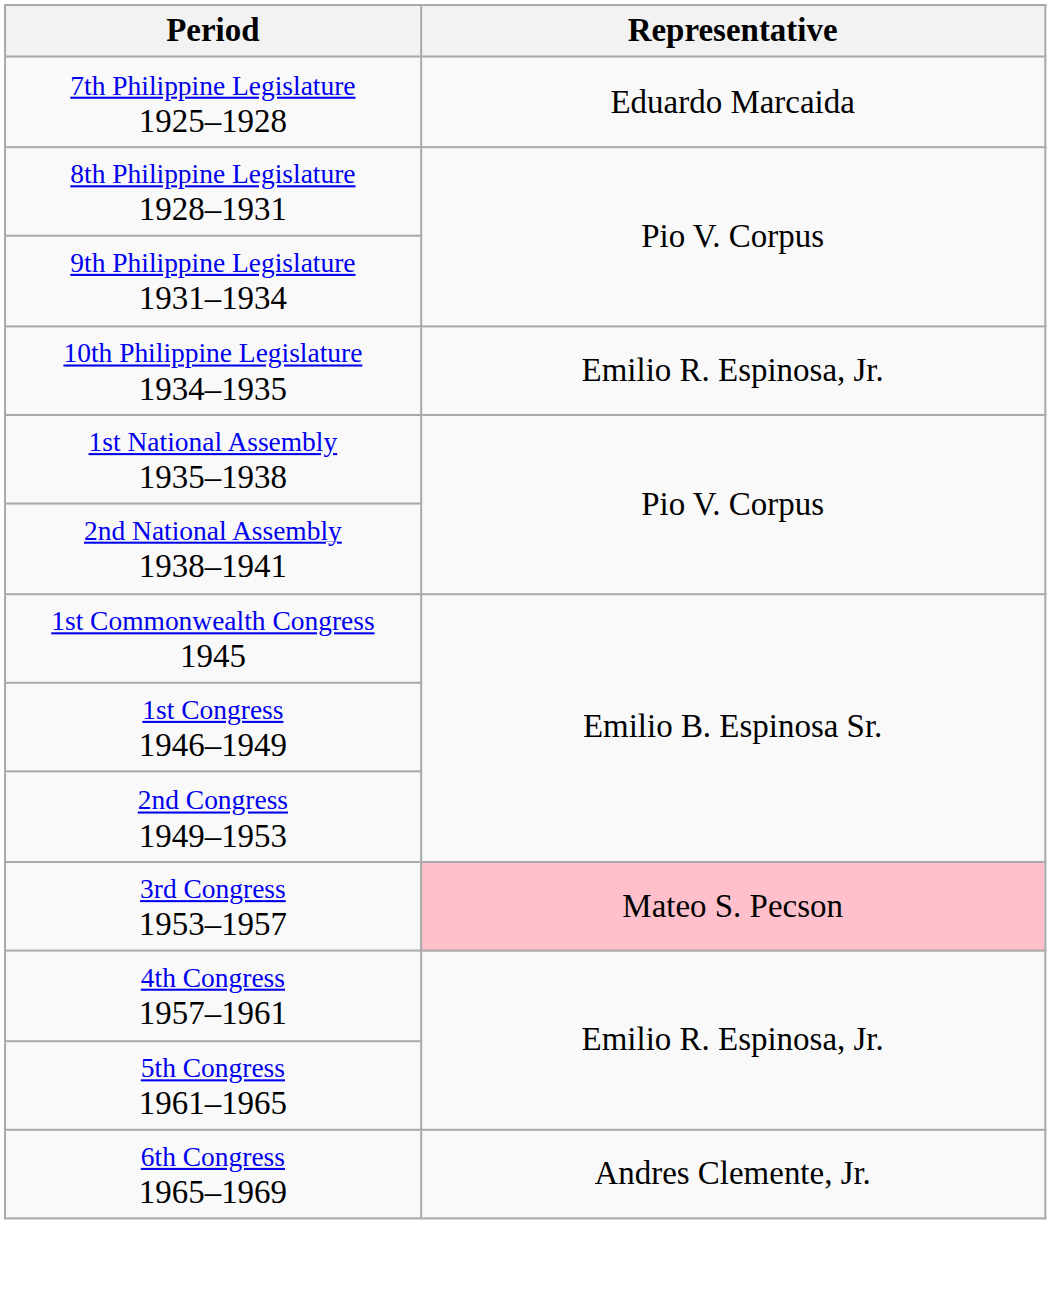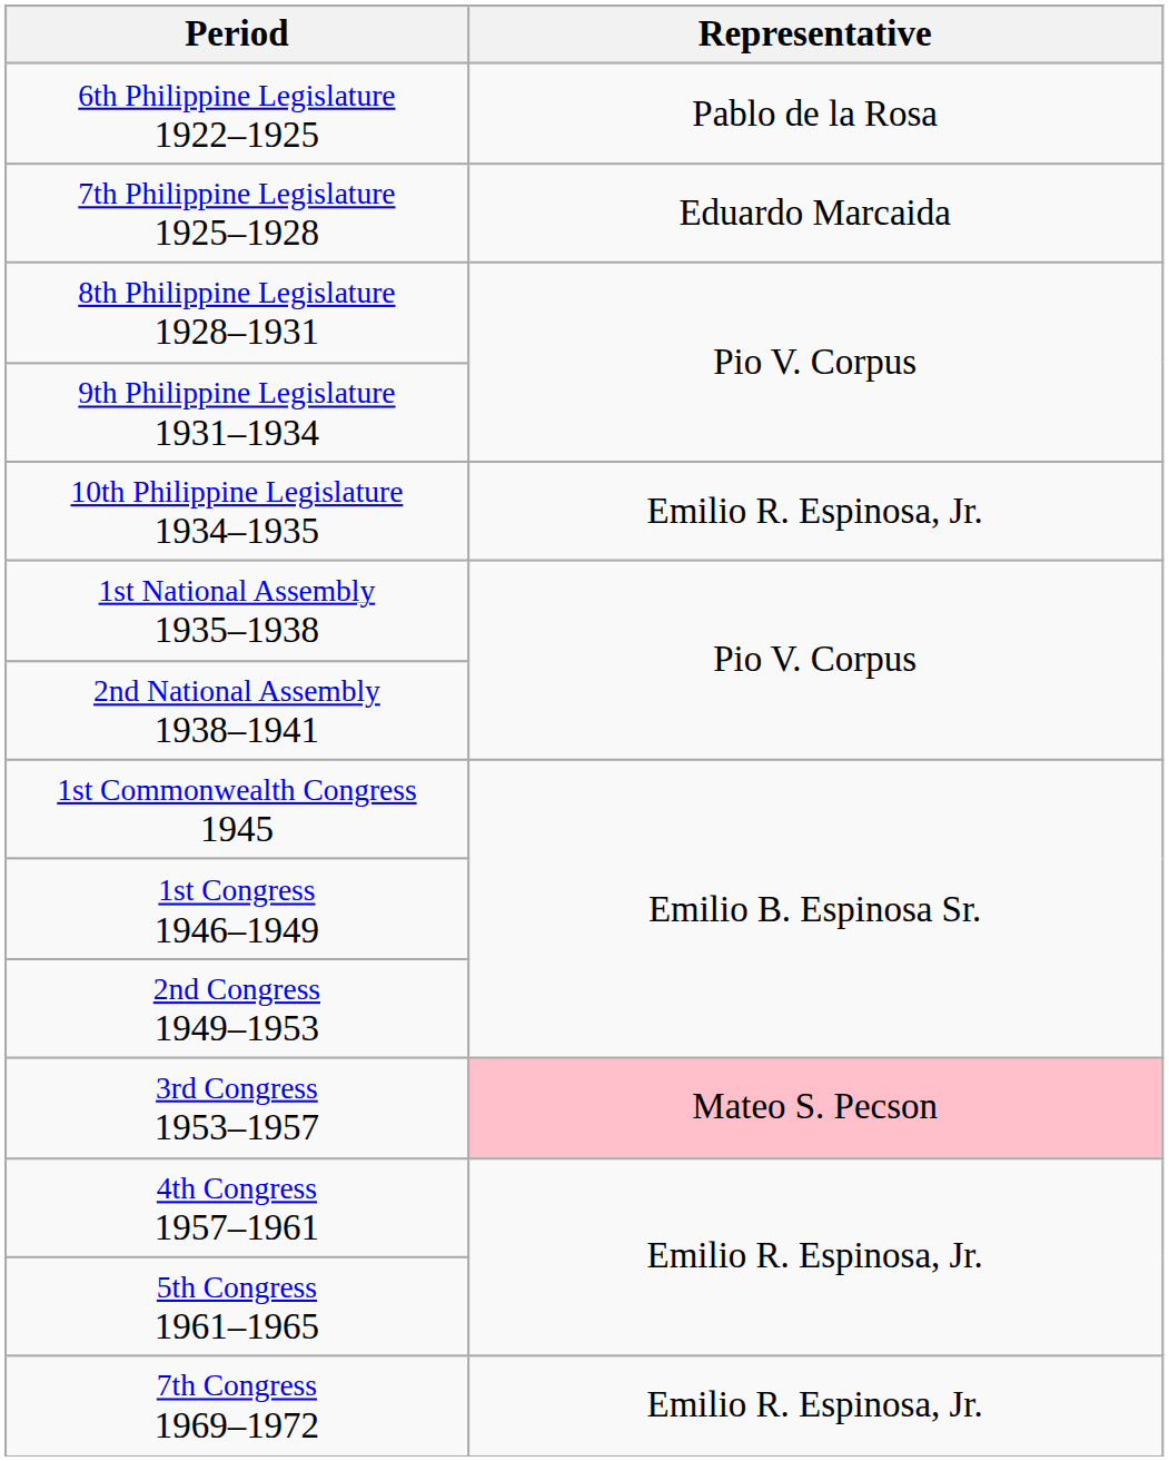+ row: 6th Philippine Legislature 1922–1925 | Pablo de la Rosa
- row: 6th Congress 1965–1969 | Andres Clemente, Jr.
+ row: 7th Congress 1969–1972 | Emilio R. Espinosa, Jr.
